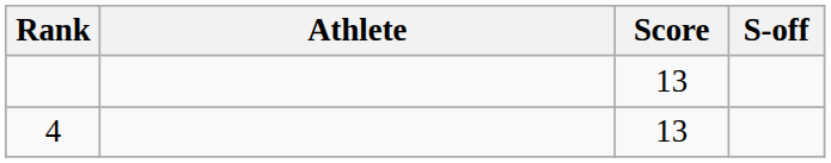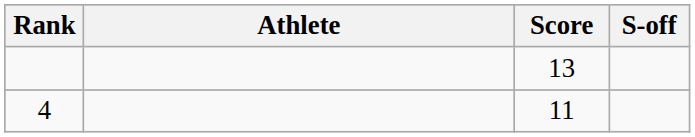4 | Score: 13 -> 11
